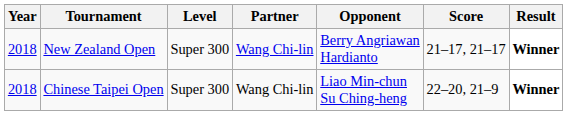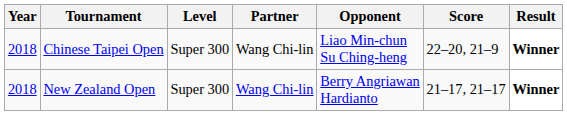rows swapped: New Zealand Open <-> Chinese Taipei Open
